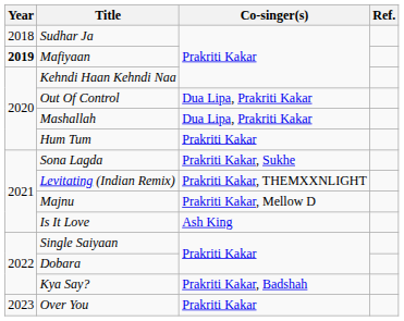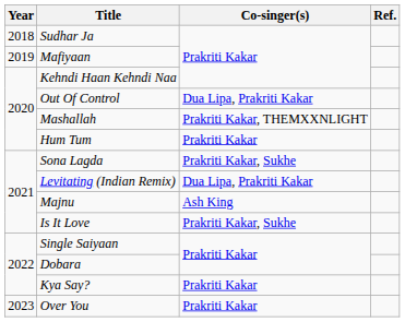Mafiyaan | Year: bold -> normal
Mashallah | Co-singer(s): Dua Lipa, Prakriti Kakar -> Prakriti Kakar, THEMXXNLIGHT
Levitating (Indian Remix) | Co-singer(s): Prakriti Kakar, THEMXXNLIGHT -> Dua Lipa, Prakriti Kakar
Majnu | Co-singer(s): Prakriti Kakar, Mellow D -> Ash King
Is It Love | Co-singer(s): Ash King -> Prakriti Kakar, Sukhe
Kya Say? | Co-singer(s): Prakriti Kakar, Badshah -> Prakriti Kakar
